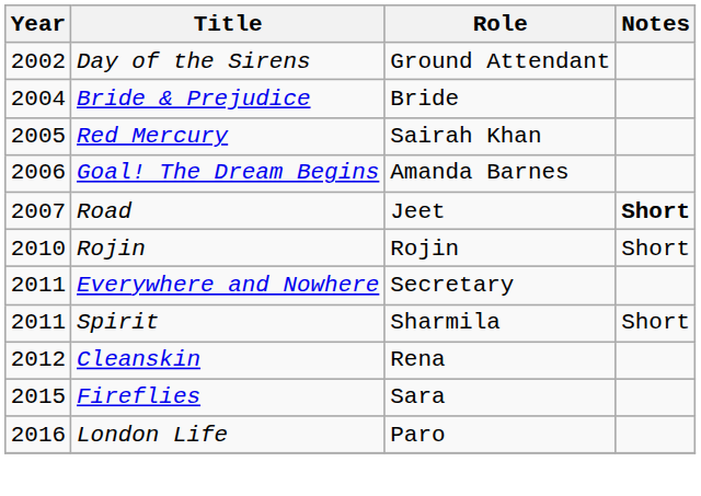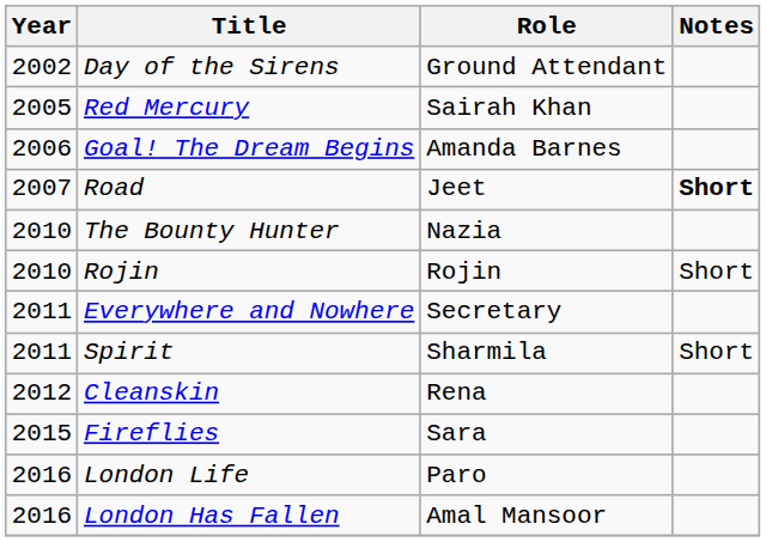- row: 2004 | Bride & Prejudice | Bride
+ row: 2010 | The Bounty Hunter | Nazia
+ row: 2016 | London Has Fallen | Amal Mansoor
